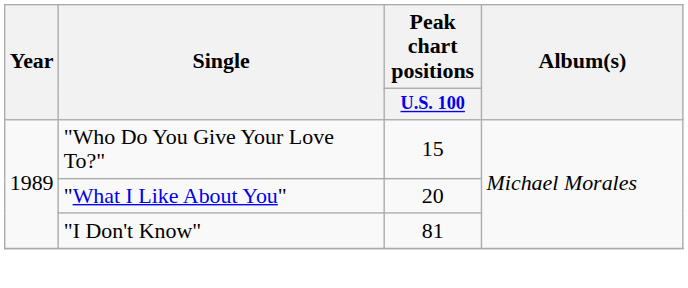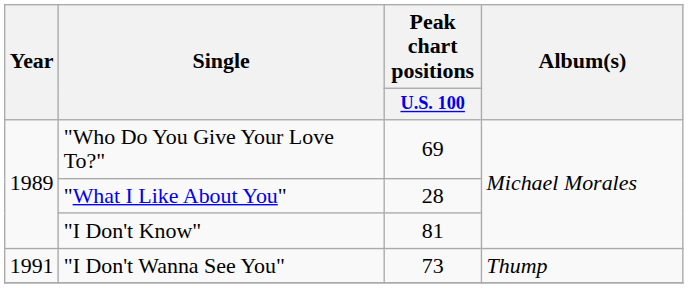"Who Do You Give Your Love To?" | Peak chart positions / U.S. 100: 15 -> 69
"What I Like About You" | Peak chart positions / U.S. 100: 20 -> 28
+ row: 1991 | "I Don't Wanna See You" | 73 | Thump
